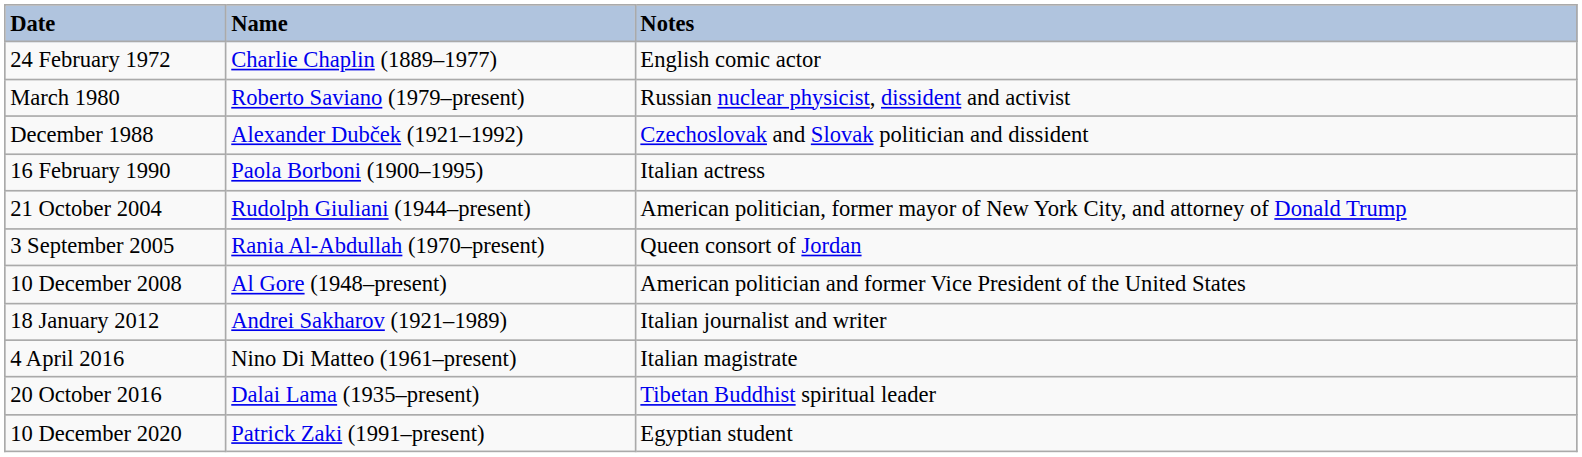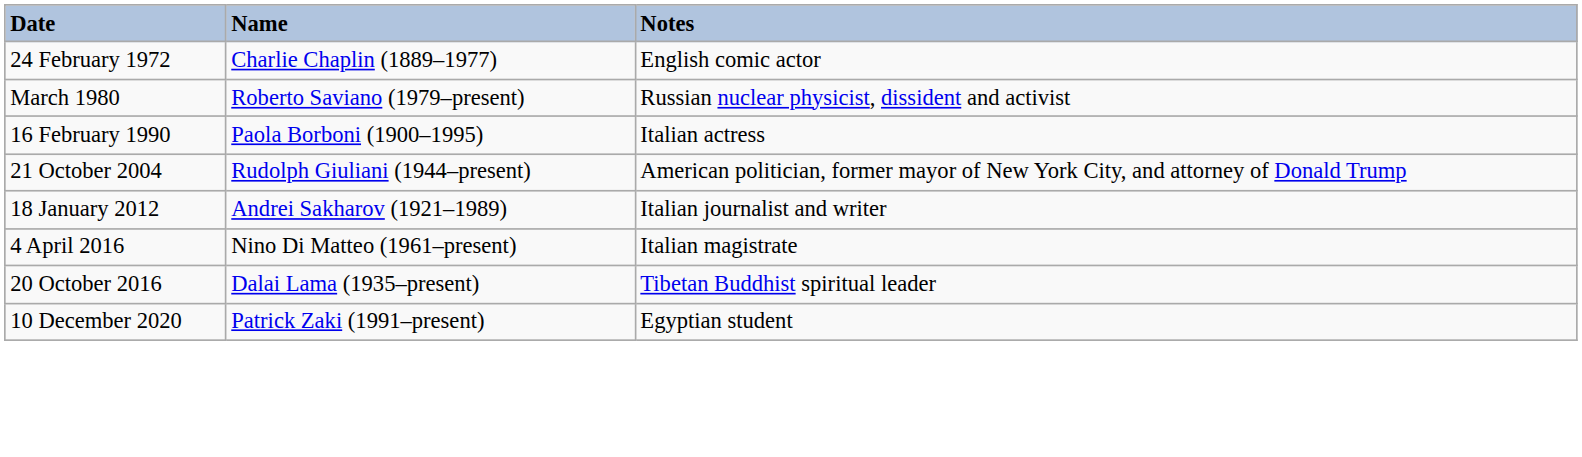- row: December 1988 | Alexander Dubček (1921–1992) | Czechoslovak and Slovak politician and dissident
- row: 3 September 2005 | Rania Al-Abdullah (1970–present) | Queen consort of Jordan
- row: 10 December 2008 | Al Gore (1948–present) | American politician and former Vice President of the United States
